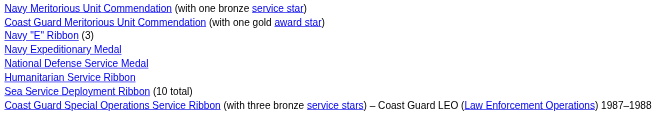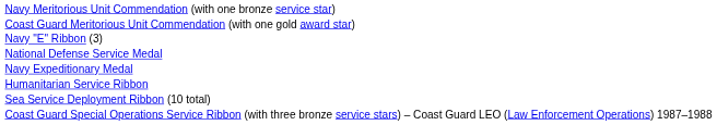rows swapped: Navy Expeditionary Medal <-> National Defense Service Medal
